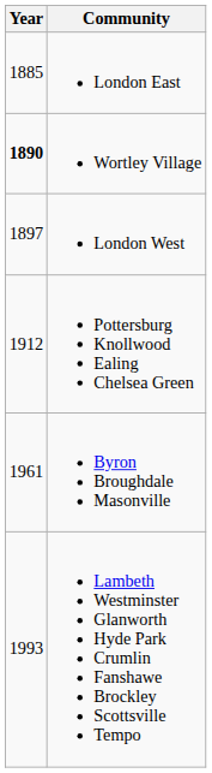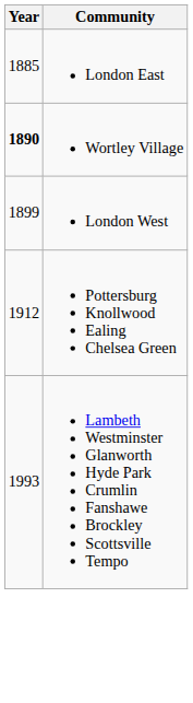London West | Year: 1897 -> 1899
- row: 1961 | Byron Broughdale Masonville
